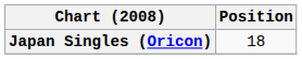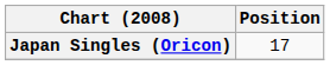Japan Singles (Oricon) | Position: 18 -> 17
